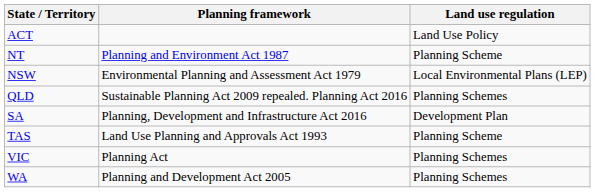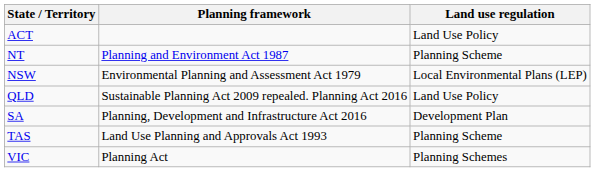QLD | Land use regulation: Planning Schemes -> Land Use Policy
- row: WA | Planning and Development Act 2005 | Planning Schemes
